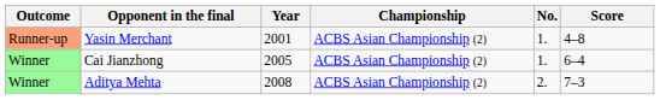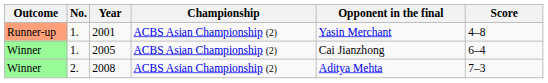columns swapped: No. <-> Opponent in the final
